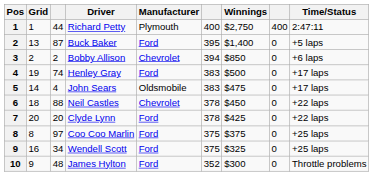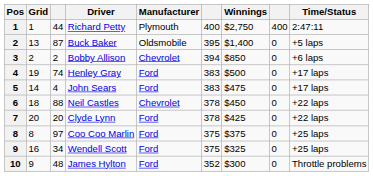Buck Baker | Manufacturer: Ford -> Oldsmobile
John Sears | Manufacturer: Oldsmobile -> Ford
